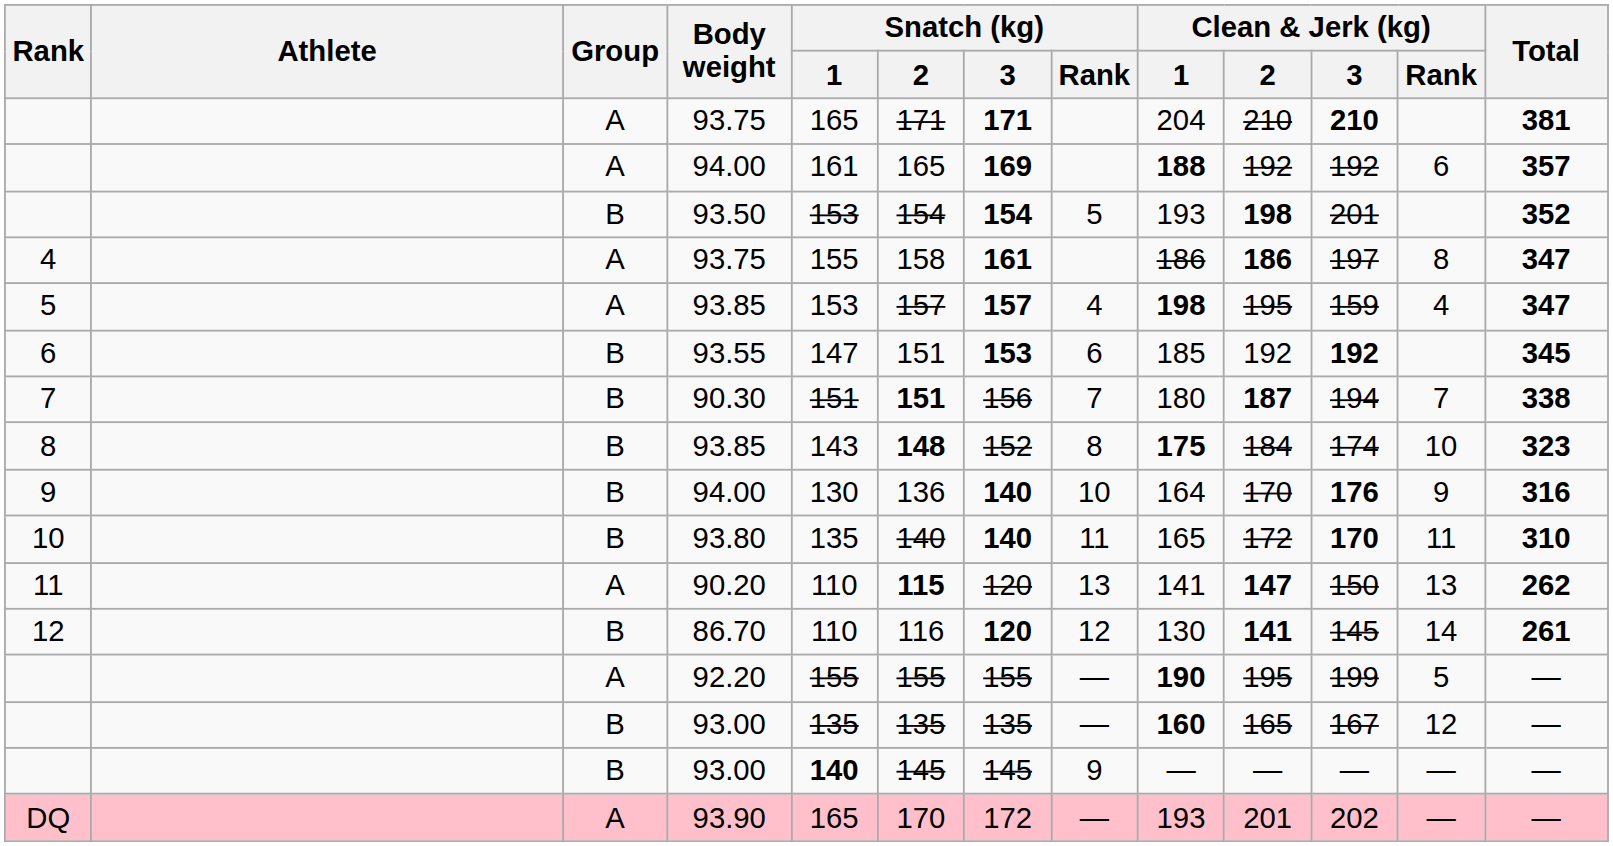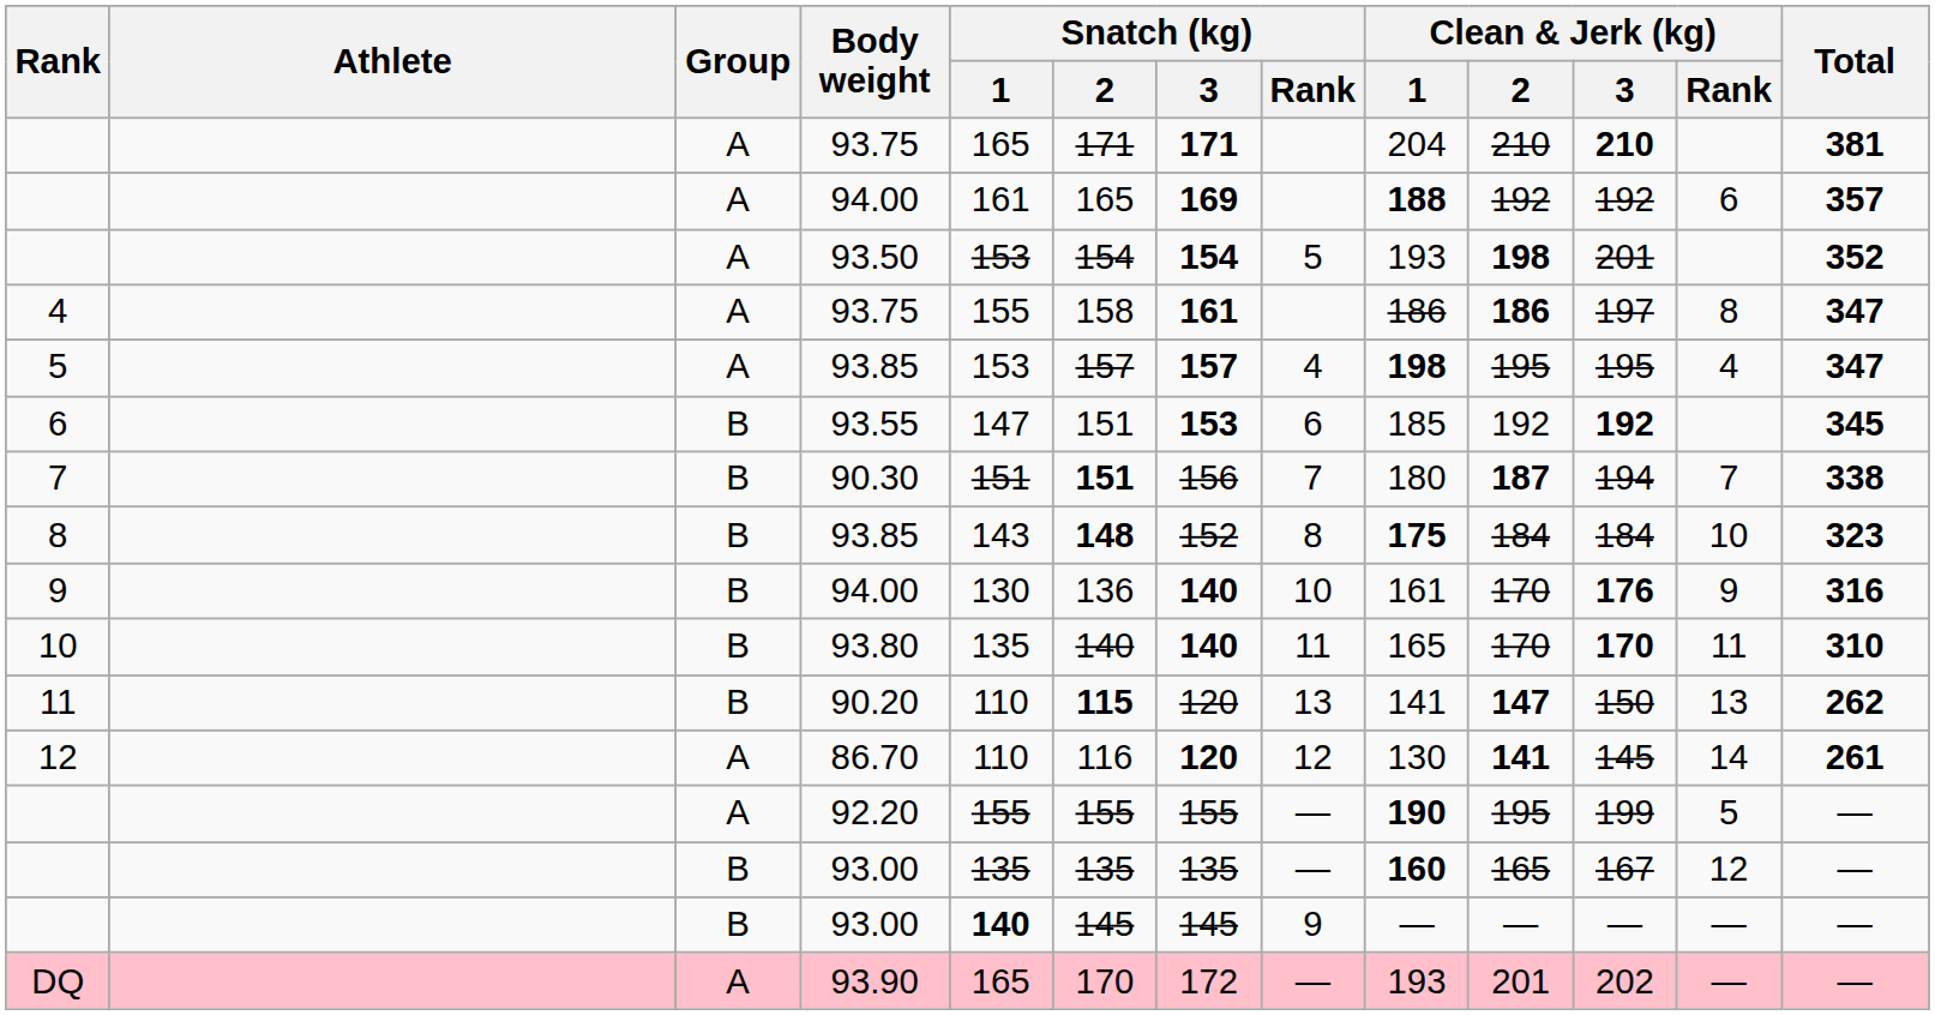93.50 | Group: B -> A
5 / 93.85 | Clean & Jerk (kg) / 3: 159 -> 195
8 / 93.85 | Clean & Jerk (kg) / 3: 174 -> 184
9 / 94.00 | Clean & Jerk (kg) / 1: 164 -> 161
93.80 | Clean & Jerk (kg) / 2: 172 -> 170
90.20 | Group: A -> B
86.70 | Group: B -> A
